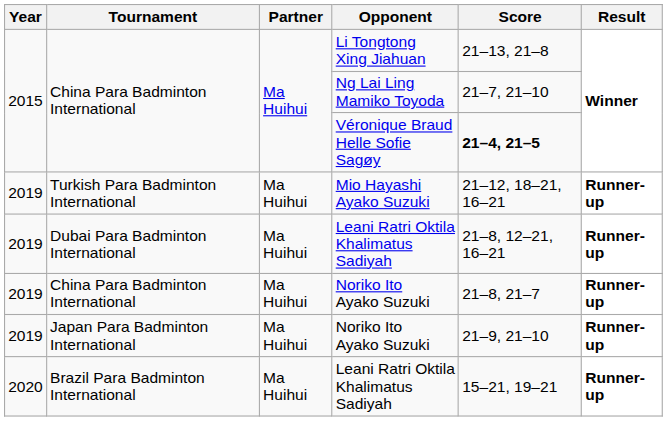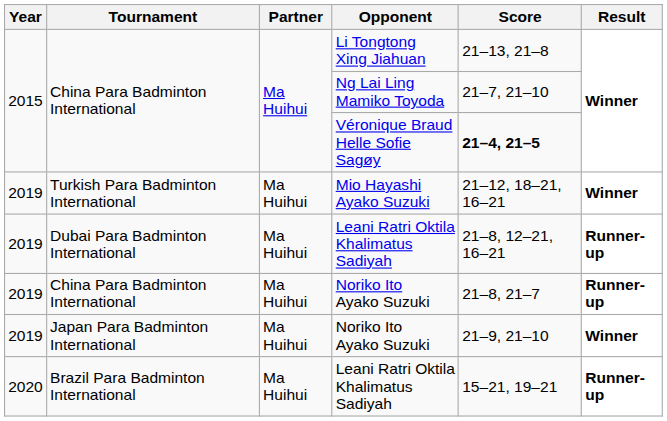Mio Hayashi Ayako Suzuki | Result: Runner-up -> Winner
Japan Para Badminton International / Noriko Ito Ayako Suzuki | Result: Runner-up -> Winner
